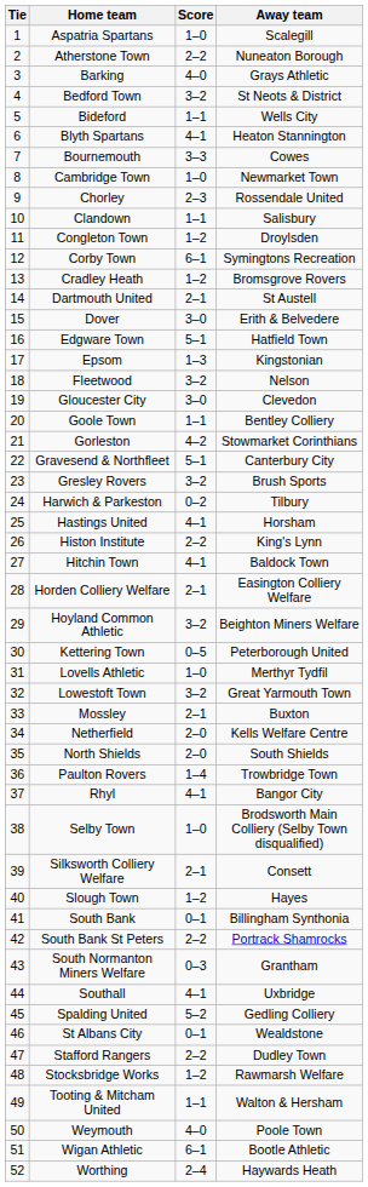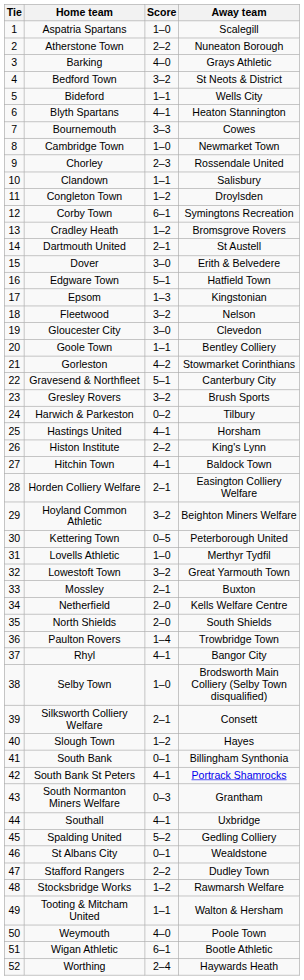South Bank St Peters | Score: 2–2 -> 4–1
